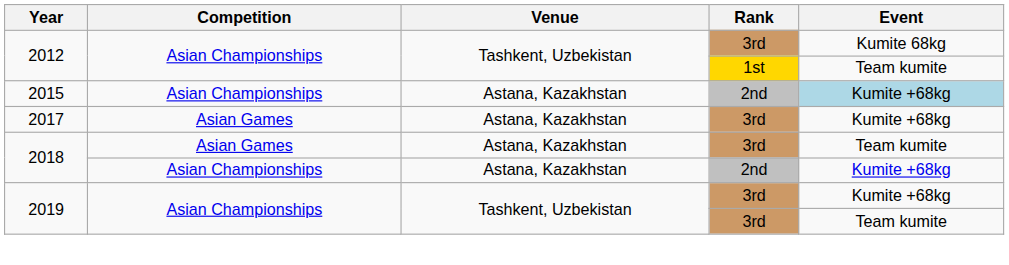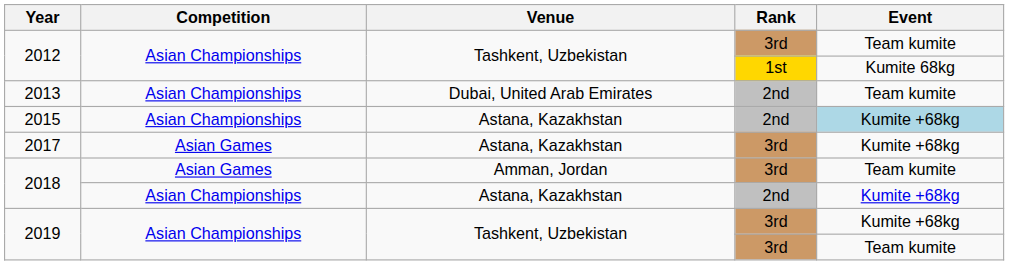2012 / 3rd | Event: Kumite 68kg -> Team kumite
2012 / 1st | Event: Team kumite -> Kumite 68kg
+ row: 2013 | Asian Championships | Dubai, United Arab Emirates | 2nd | Team kumite
2018 / 3rd | Venue: Astana, Kazakhstan -> Amman, Jordan
